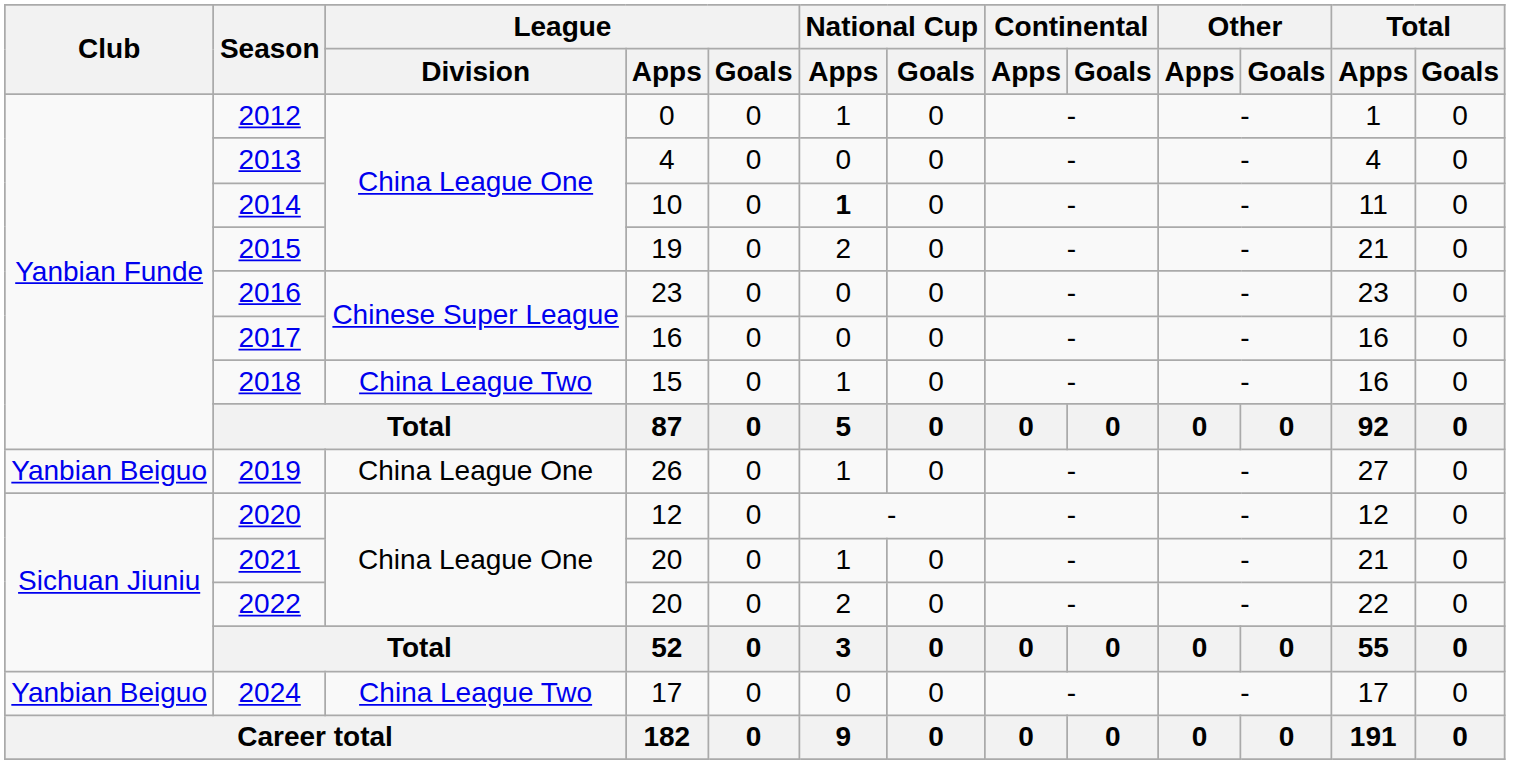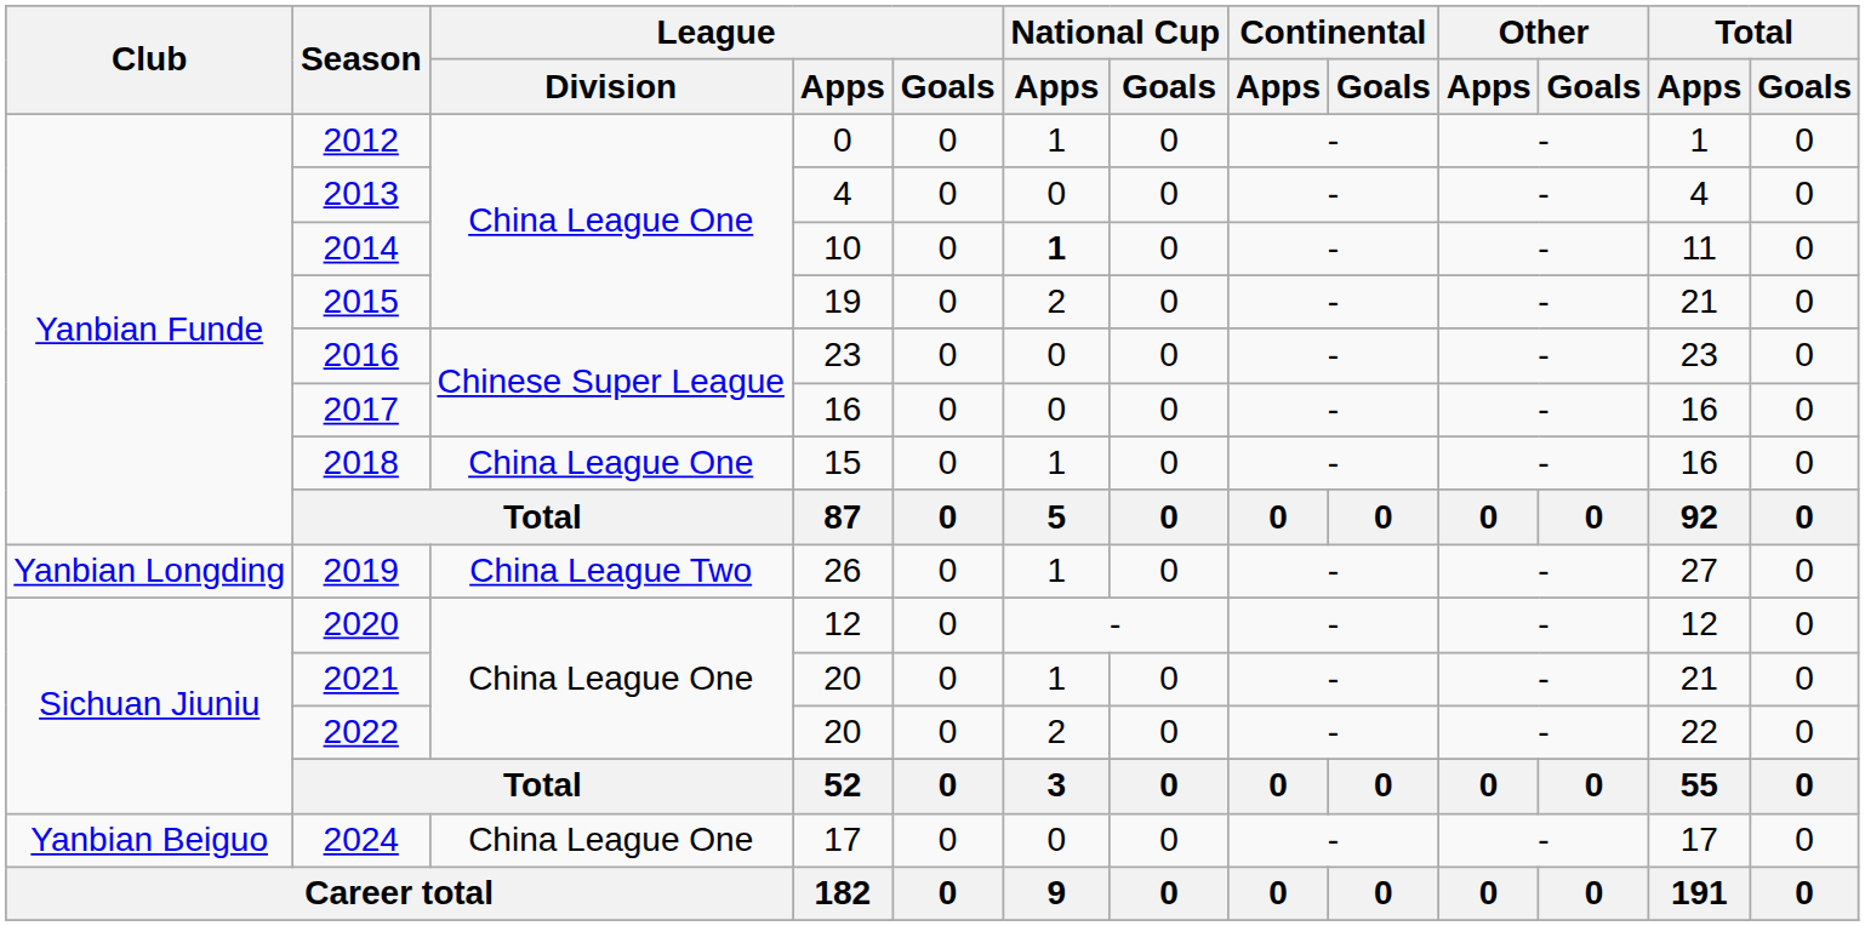2018 | League / Division: China League Two -> China League One
2019 | Club: Yanbian Beiguo -> Yanbian Longding
2019 | League / Division: China League One -> China League Two
2024 | League / Division: China League Two -> China League One
